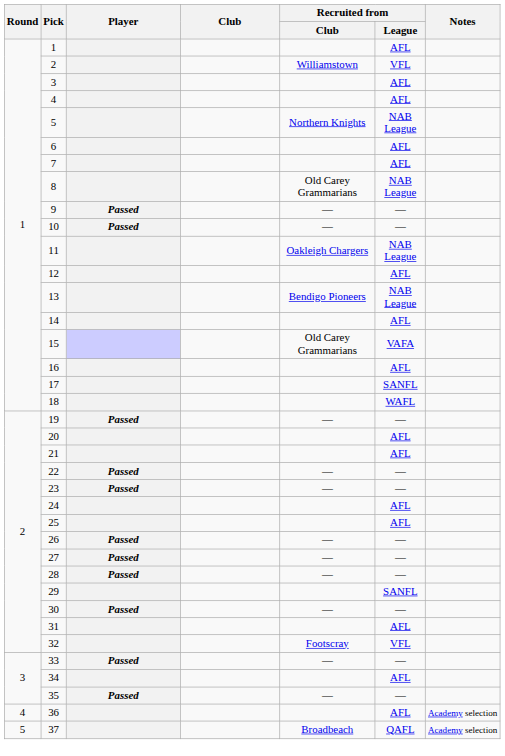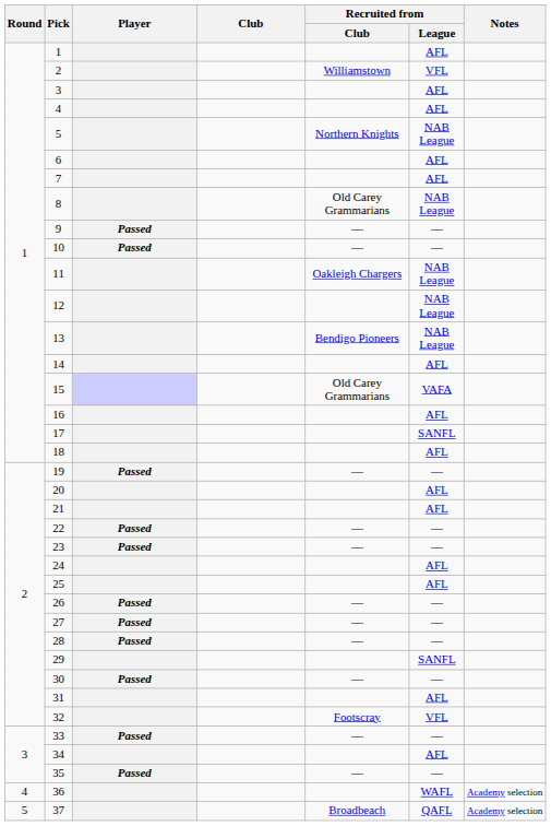12 | Recruited from / League: AFL -> NAB League
18 | Recruited from / League: WAFL -> AFL
36 | Recruited from / League: AFL -> WAFL
